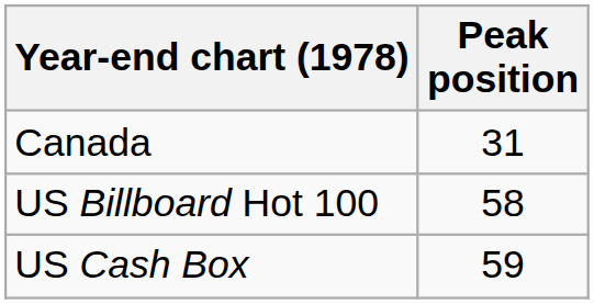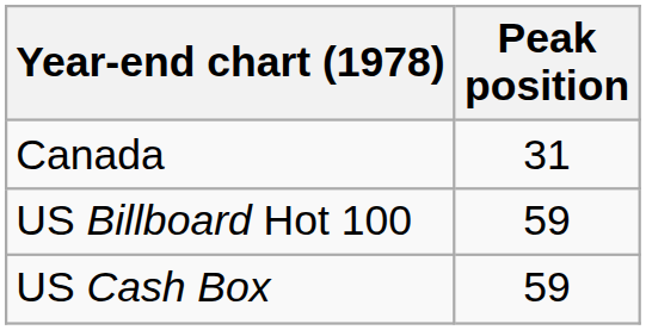US Billboard Hot 100 | Peak position: 58 -> 59
